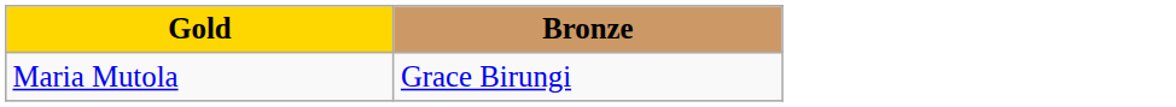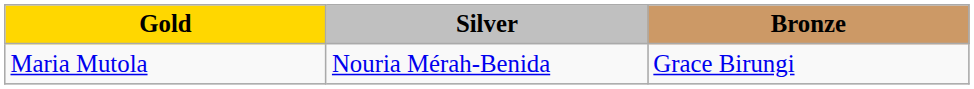+ column: Silver | Nouria Mérah-Benida
